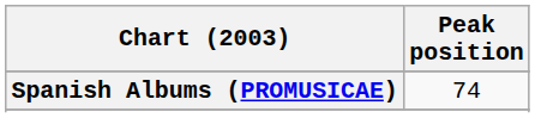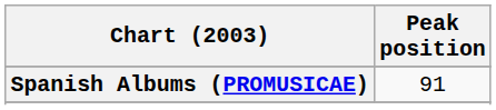Spanish Albums (PROMUSICAE) | Peak position: 74 -> 91
